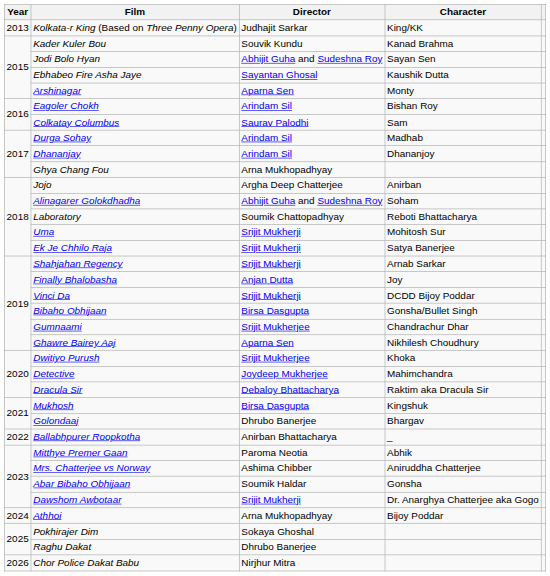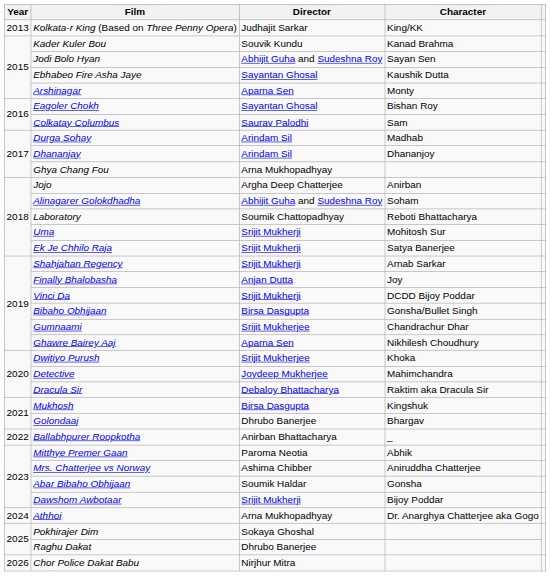Eagoler Chokh | Director: Arindam Sil -> Sayantan Ghosal
Dawshom Awbotaar | Character: Dr. Anarghya Chatterjee aka Gogo -> Bijoy Poddar
Athhoi | Character: Bijoy Poddar -> Dr. Anarghya Chatterjee aka Gogo
